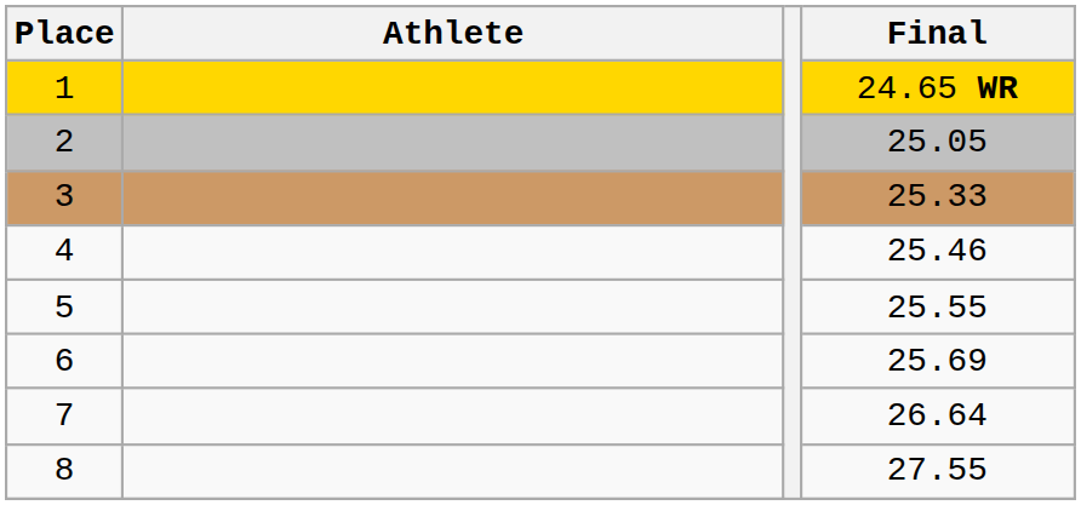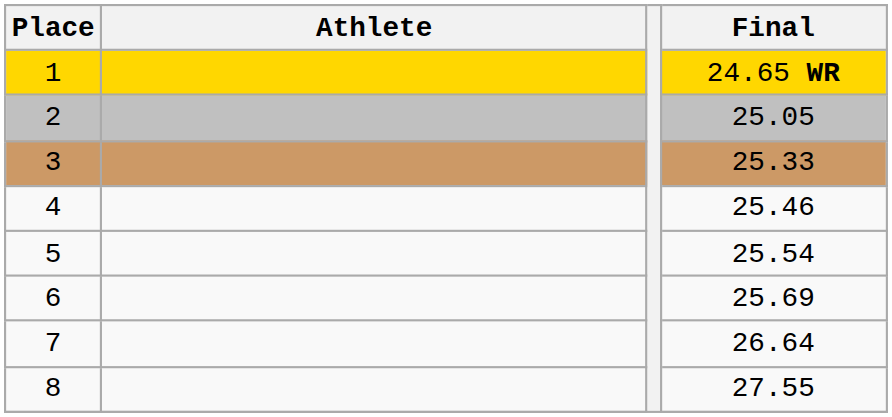5 | Final: 25.55 -> 25.54
